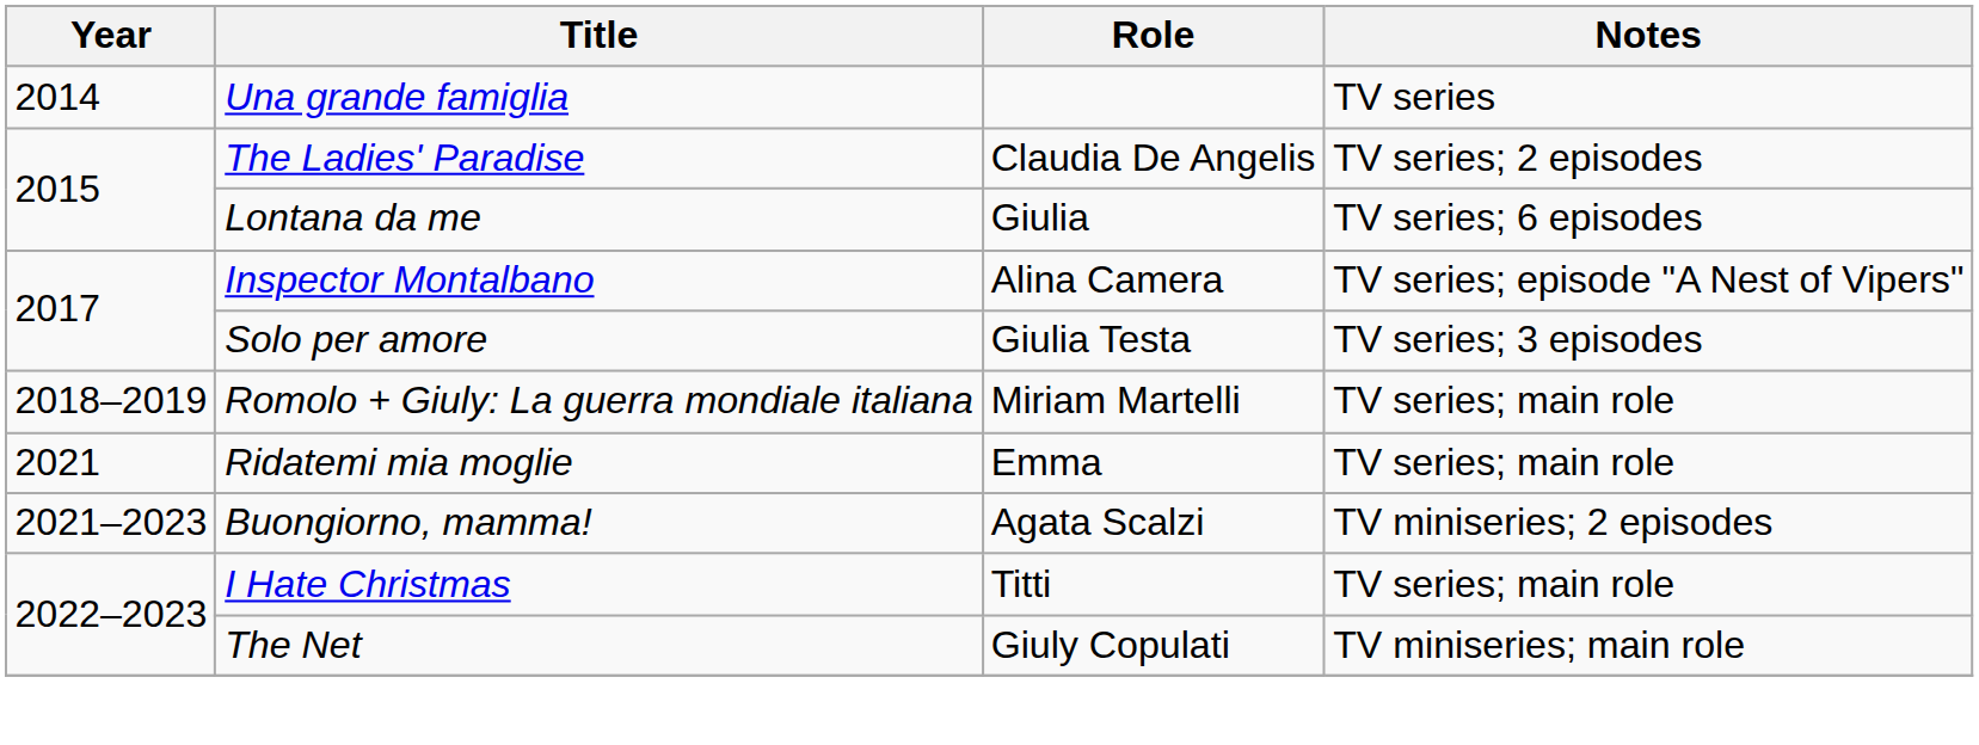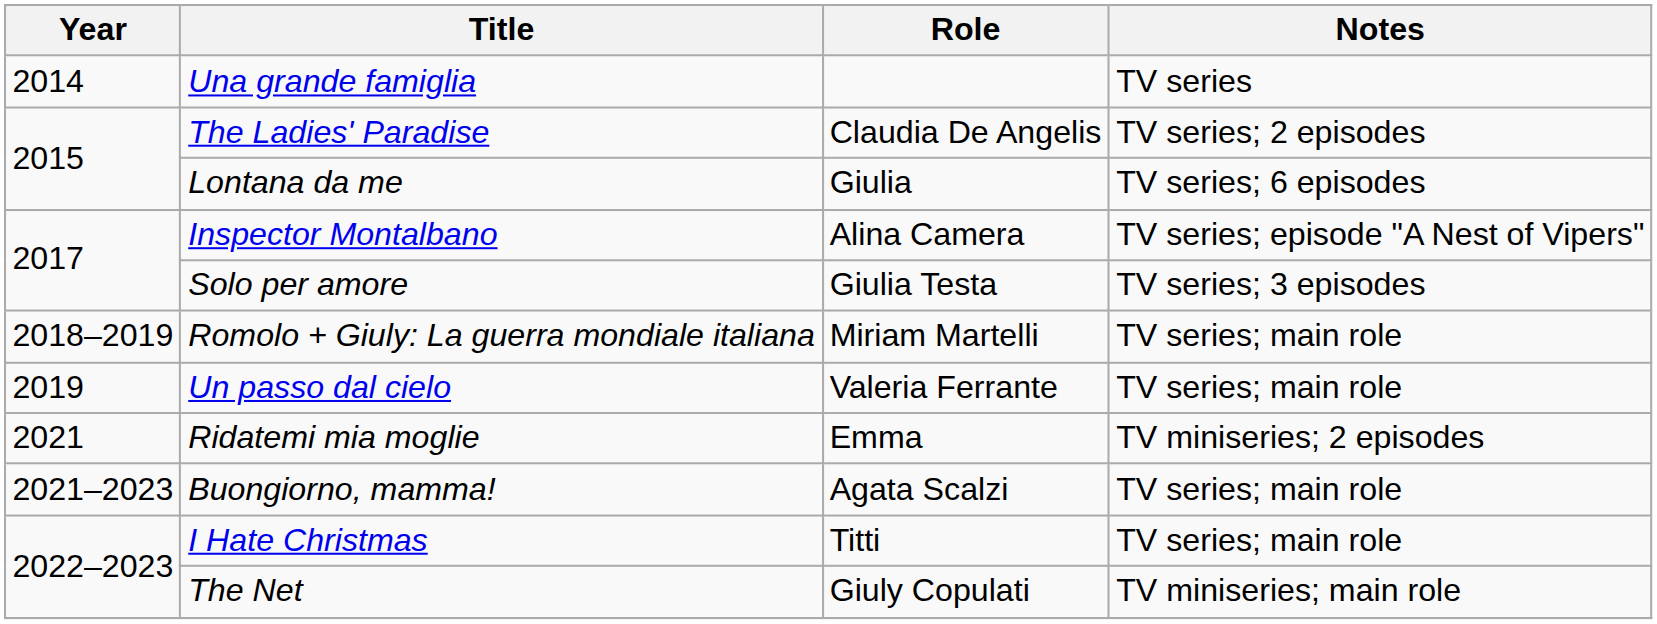+ row: 2019 | Un passo dal cielo | Valeria Ferrante | TV series; main role
Ridatemi mia moglie | Notes: TV series; main role -> TV miniseries; 2 episodes
Buongiorno, mamma! | Notes: TV miniseries; 2 episodes -> TV series; main role
